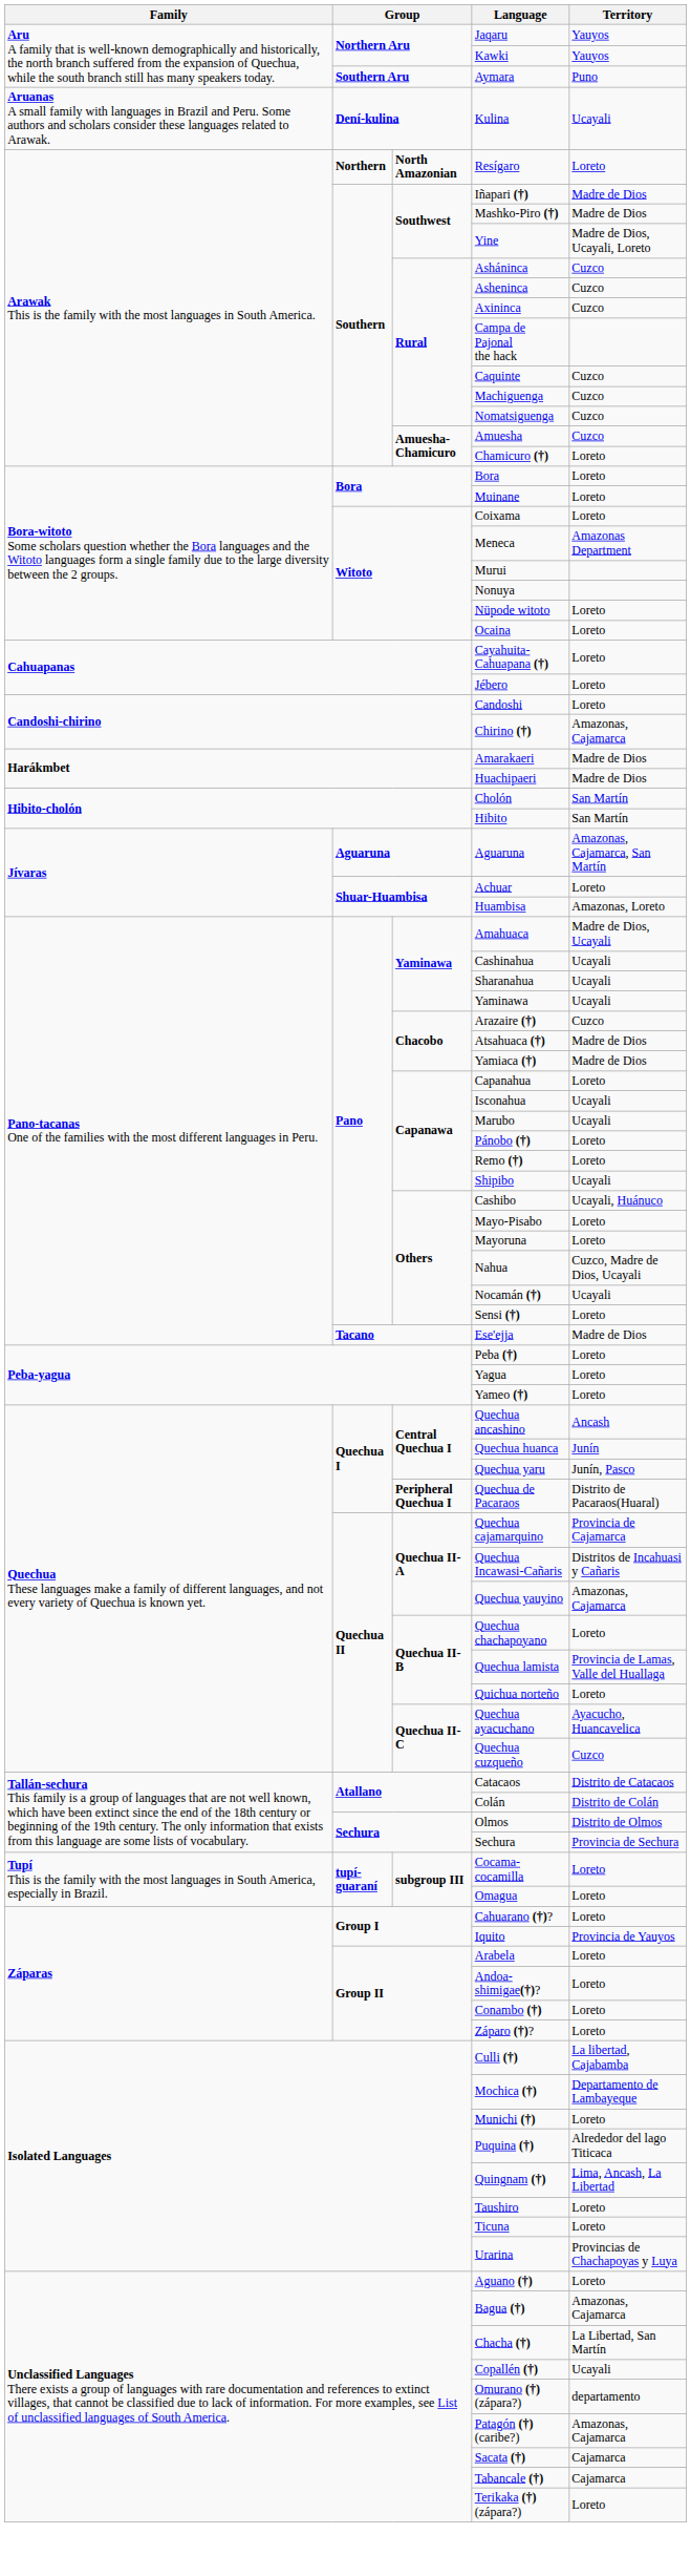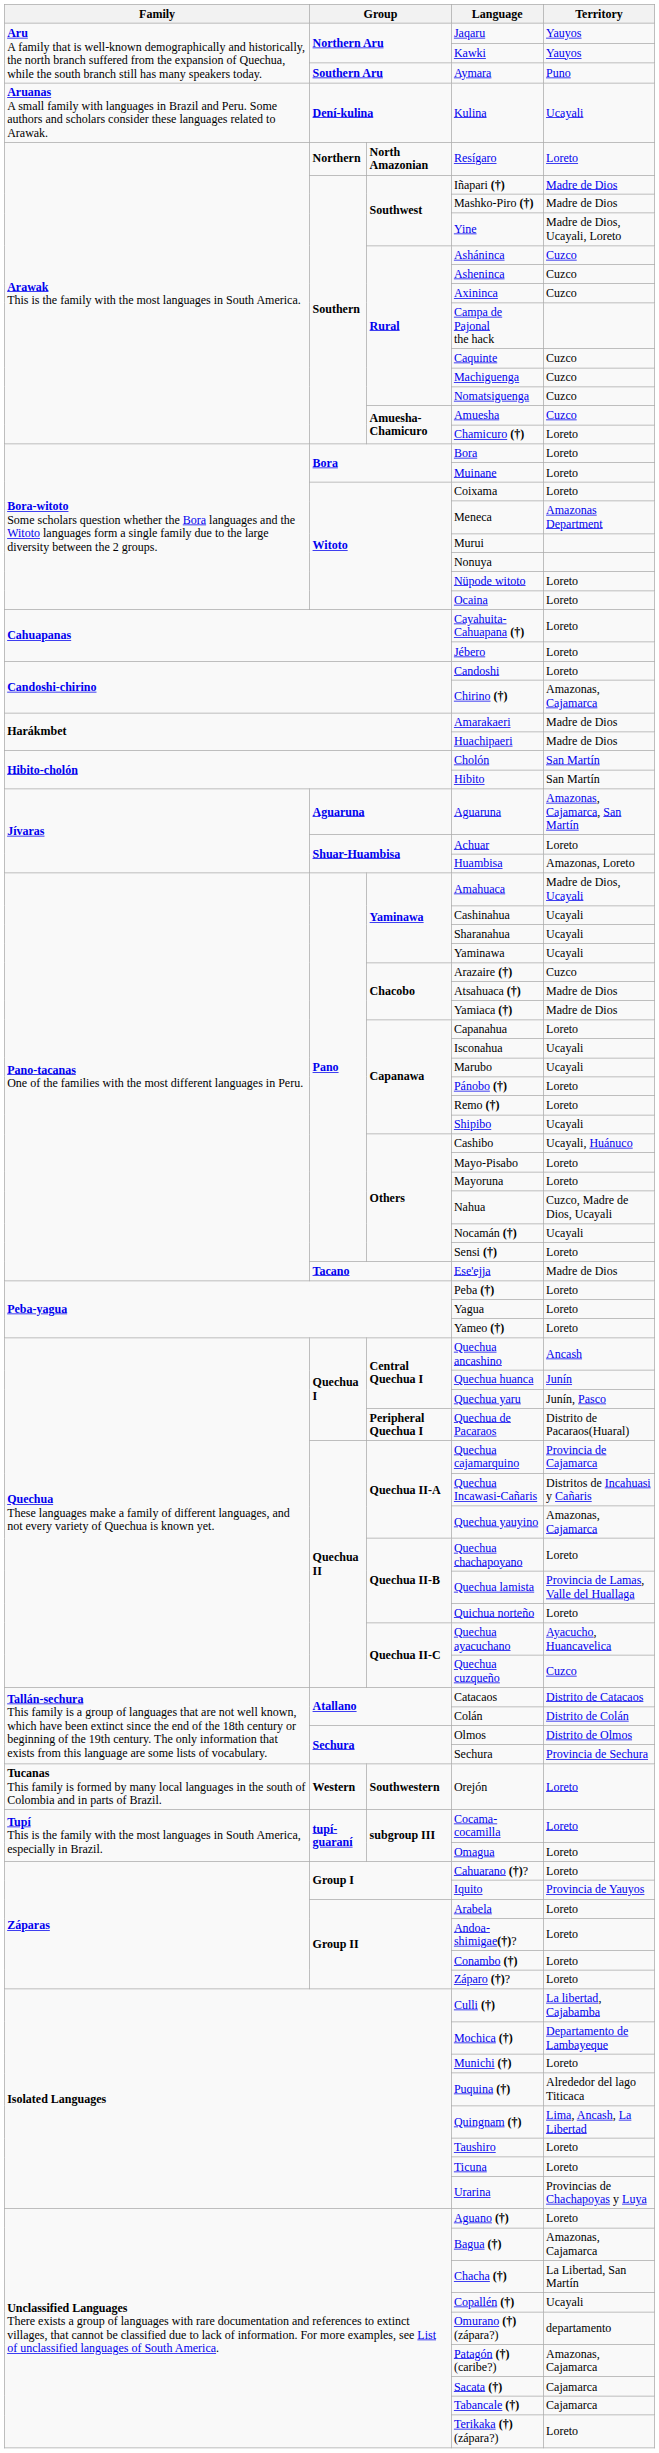+ row: Tucanas This family is formed by many local languages in the south of Colombia and in parts of Brazil. | Western | Southwestern | Orejón | Loreto
